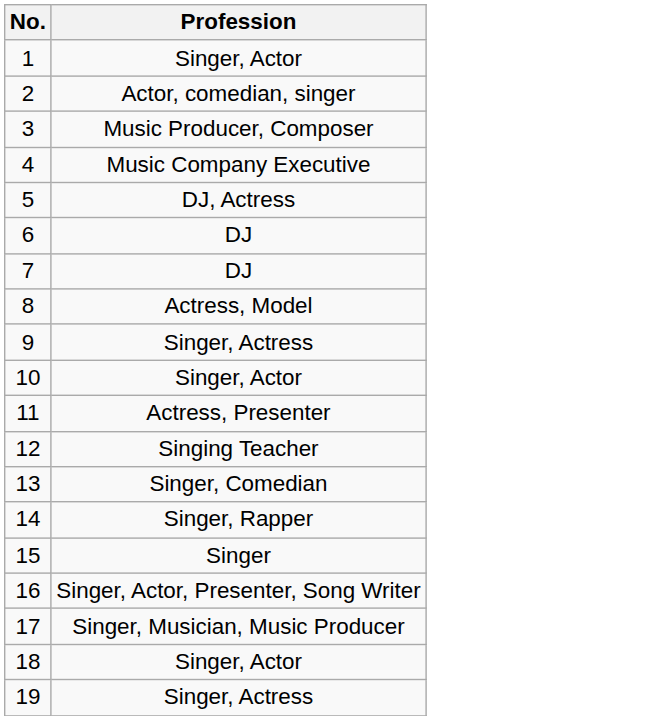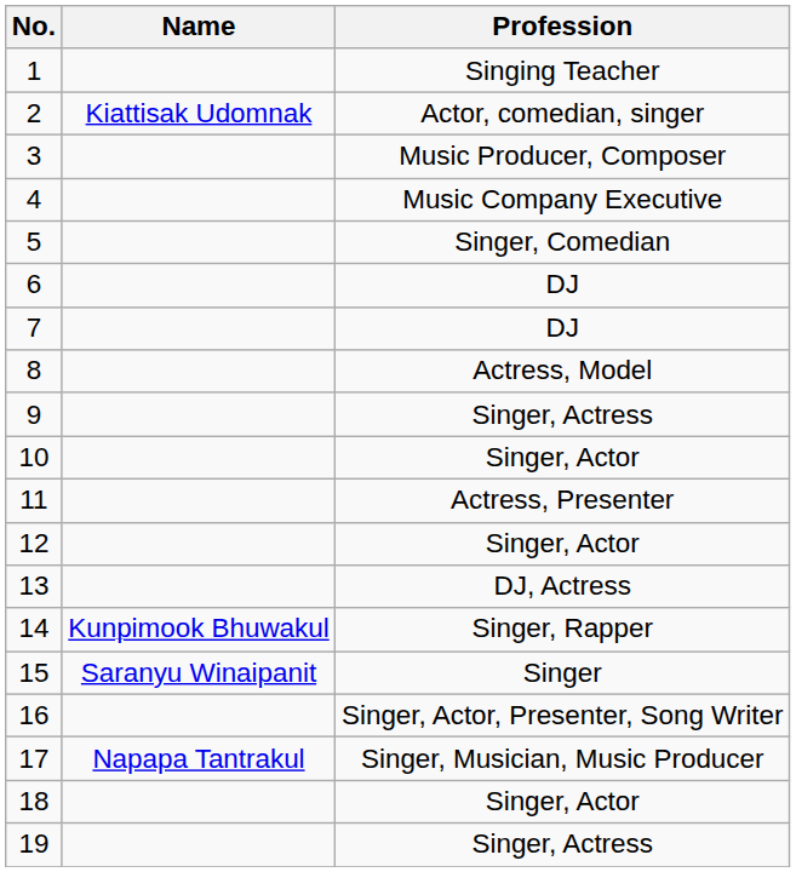+ column: Name | Kiattisak Udomnak | Kunpimook Bhuwakul | Saranyu Winaipanit | Napapa Tantrakul
1 | Profession: Singer, Actor -> Singing Teacher
5 | Profession: DJ, Actress -> Singer, Comedian
12 | Profession: Singing Teacher -> Singer, Actor
13 | Profession: Singer, Comedian -> DJ, Actress
